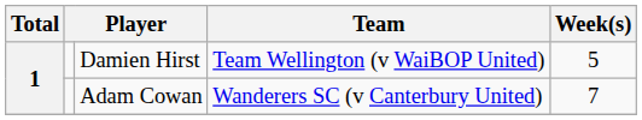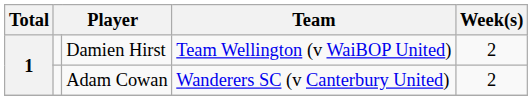Damien Hirst | Week(s): 5 -> 2
Adam Cowan | Week(s): 7 -> 2
